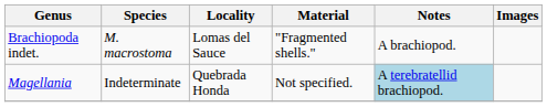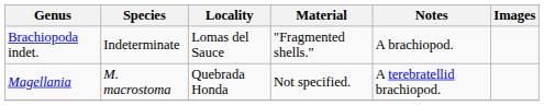Brachiopoda indet. | Species: M. macrostoma -> Indeterminate
Magellania | Species: Indeterminate -> M. macrostoma
Magellania | Notes: lightblue background -> no background
